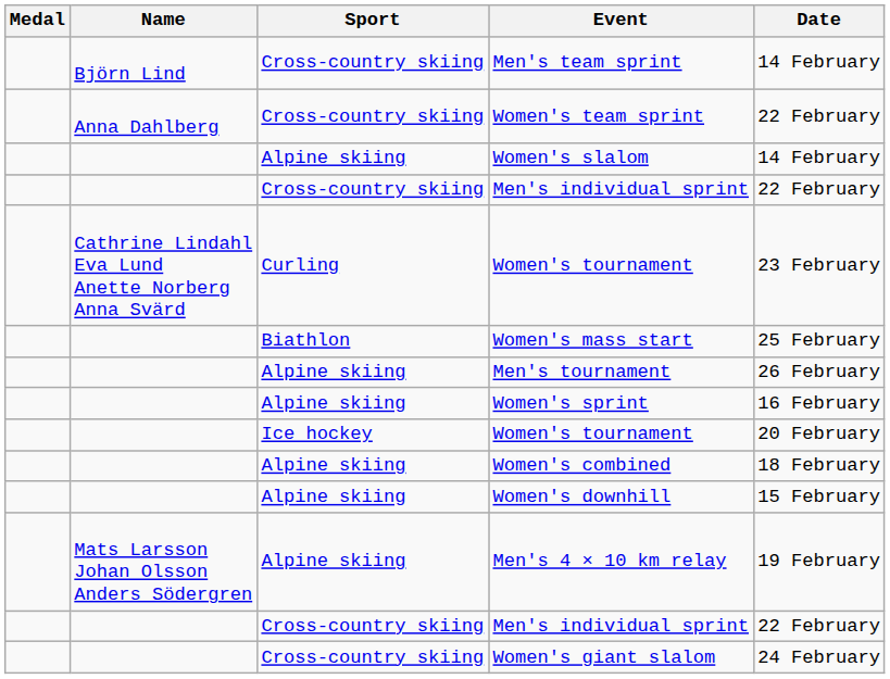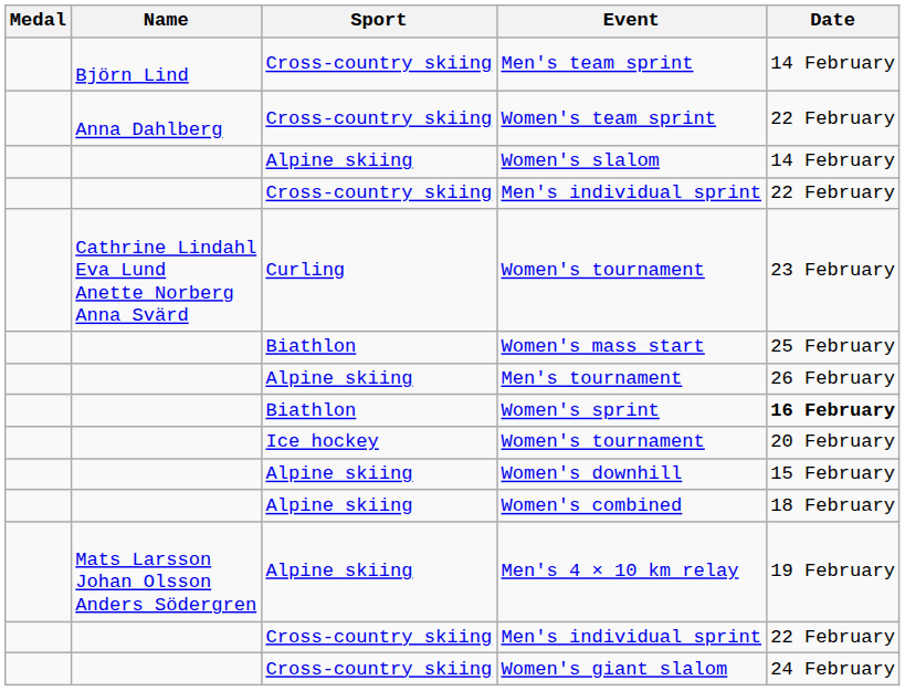Women's sprint | Sport: Alpine skiing -> Biathlon
Women's sprint | Date: normal -> bold
rows swapped: Women's downhill <-> Women's combined
